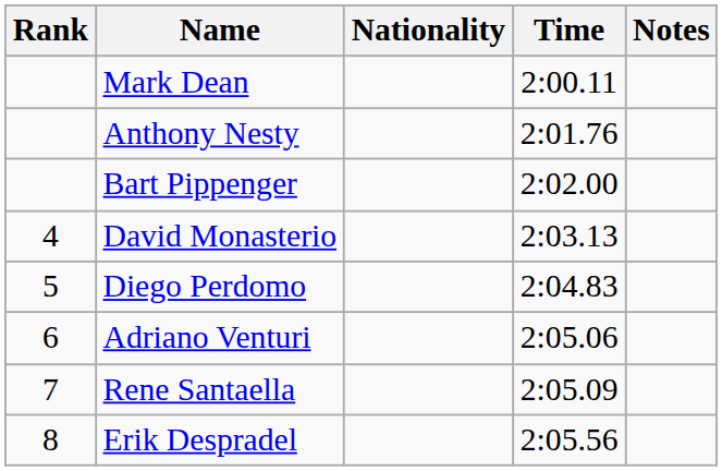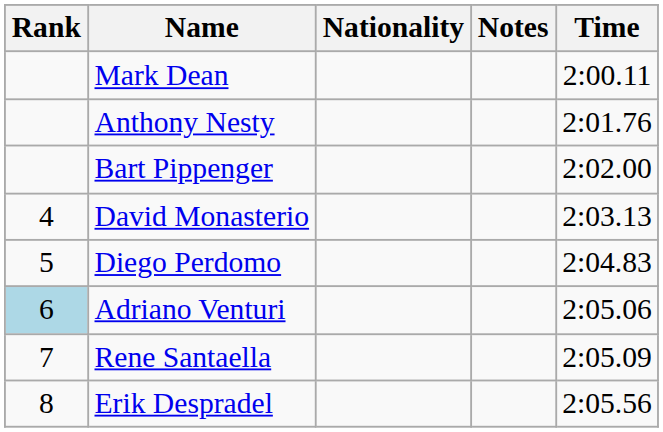columns swapped: Time <-> Notes
Adriano Venturi | Rank: no background -> lightblue background
